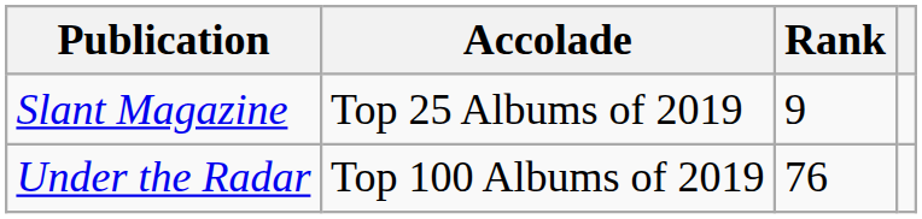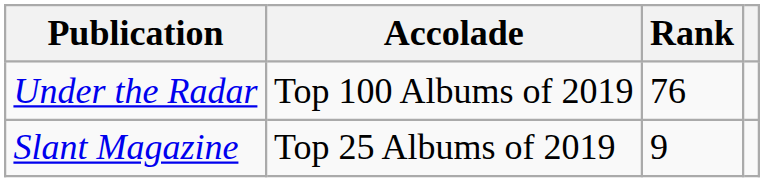rows swapped: Slant Magazine <-> Under the Radar
